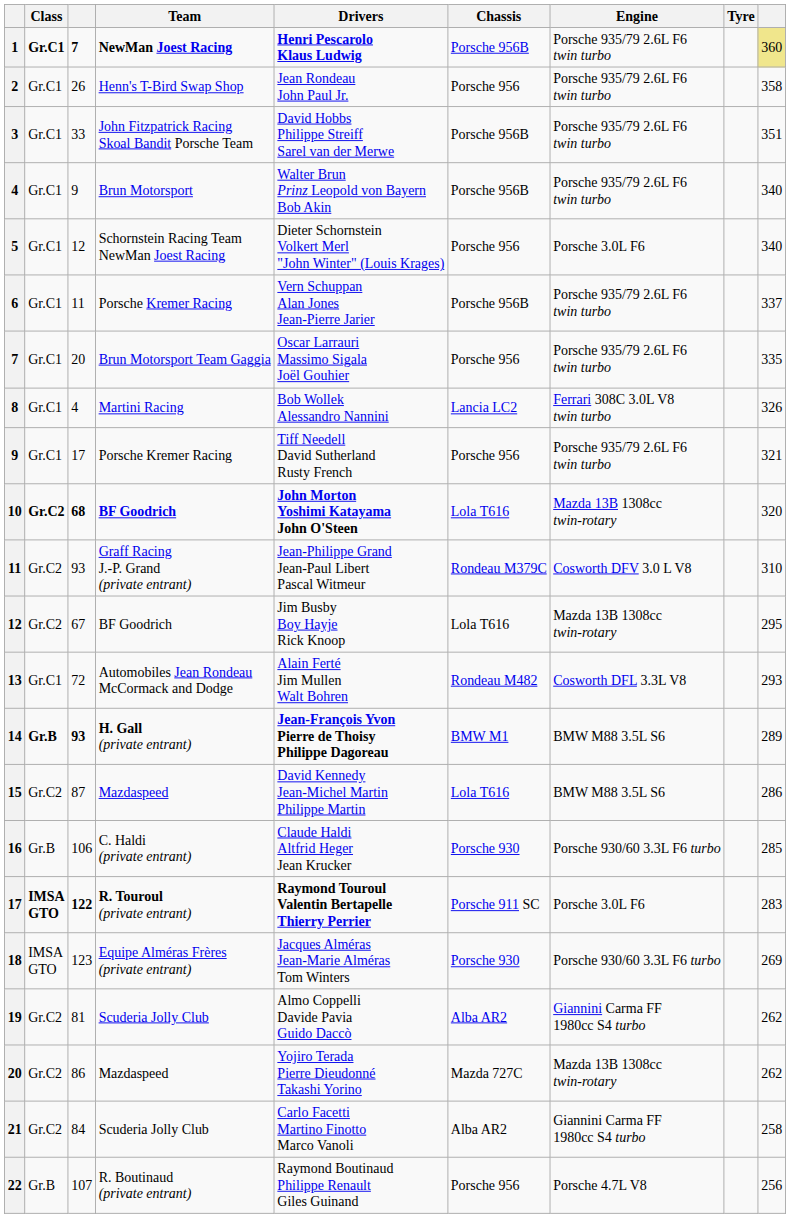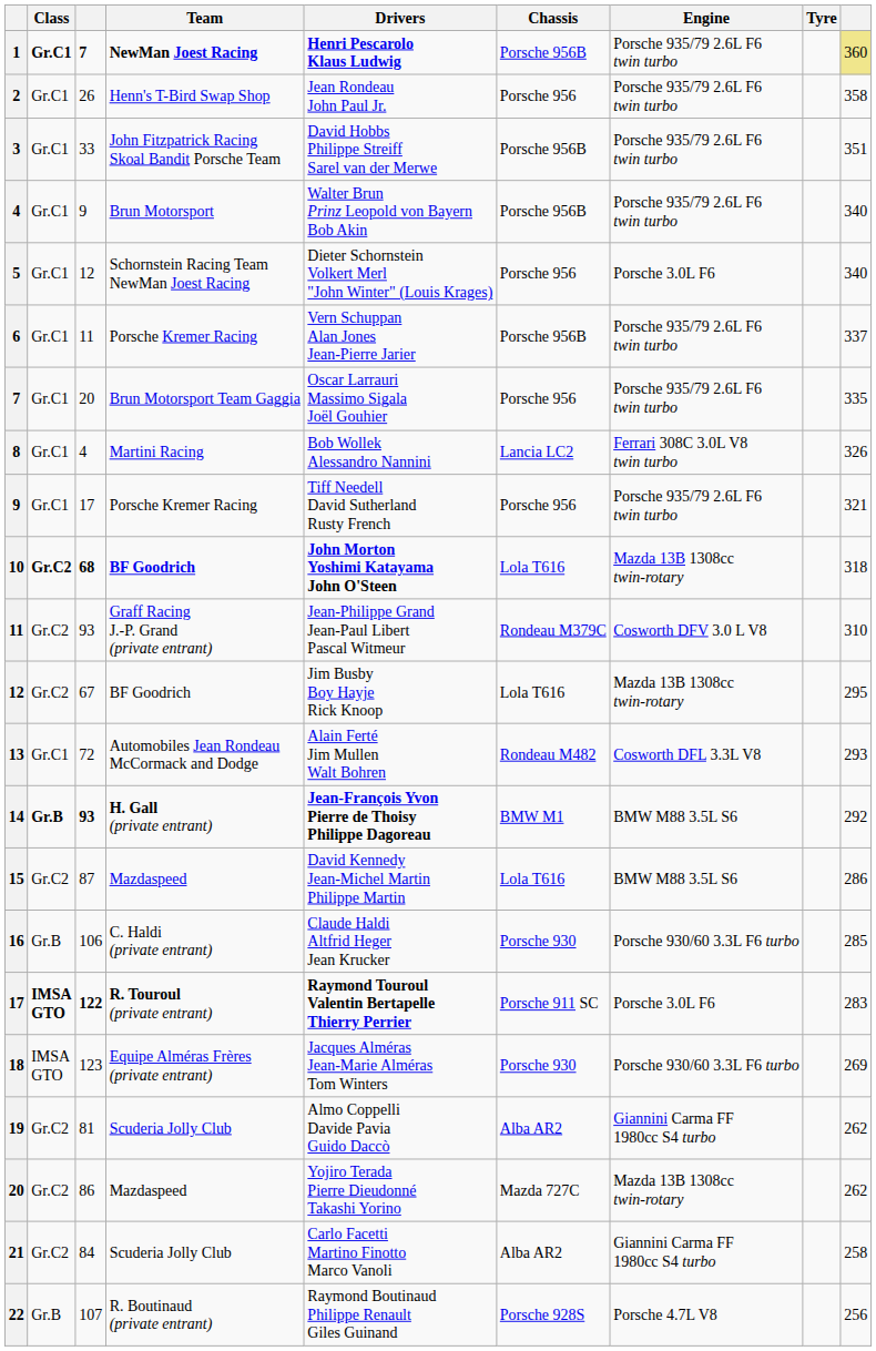10 | column 9: 320 -> 318
14 | column 9: 289 -> 292
22 | Chassis: Porsche 956 -> Porsche 928S
